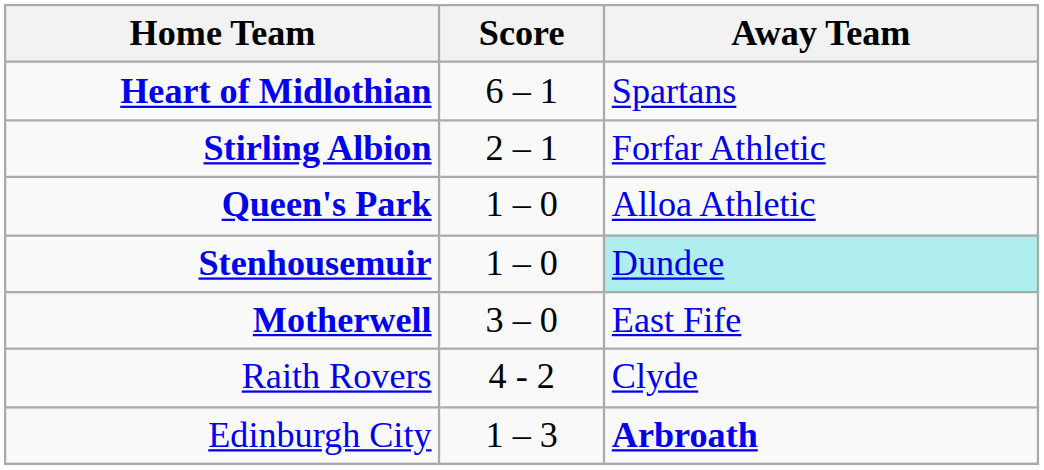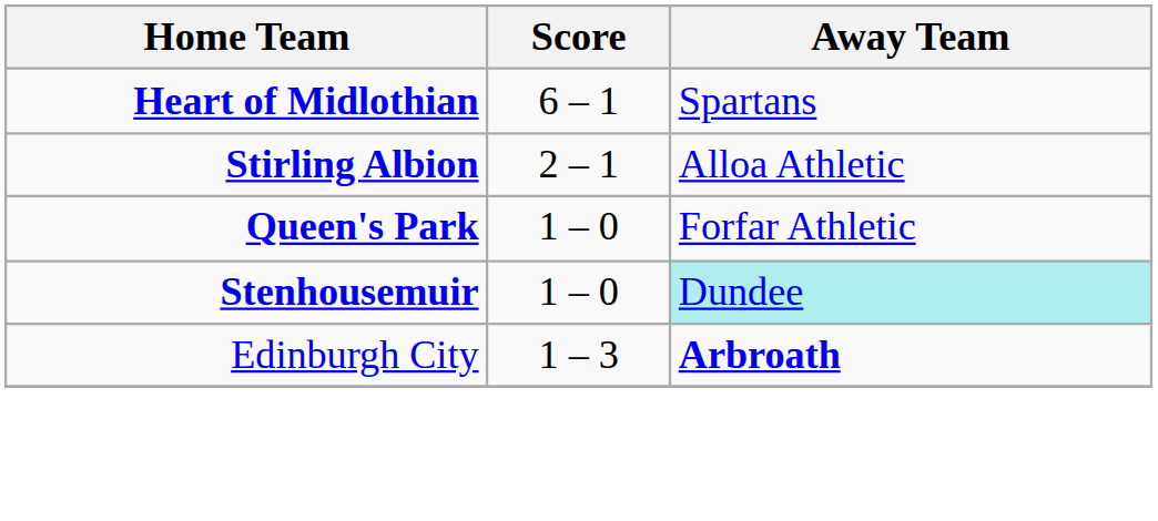Stirling Albion | Away Team: Forfar Athletic -> Alloa Athletic
Queen's Park | Away Team: Alloa Athletic -> Forfar Athletic
- row: Motherwell | 3 – 0 | East Fife
- row: Raith Rovers | 4 - 2 | Clyde
